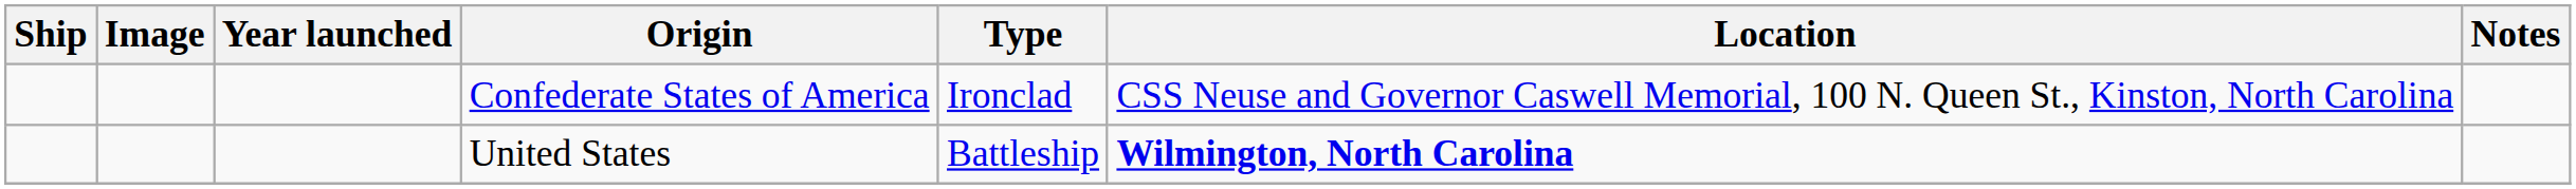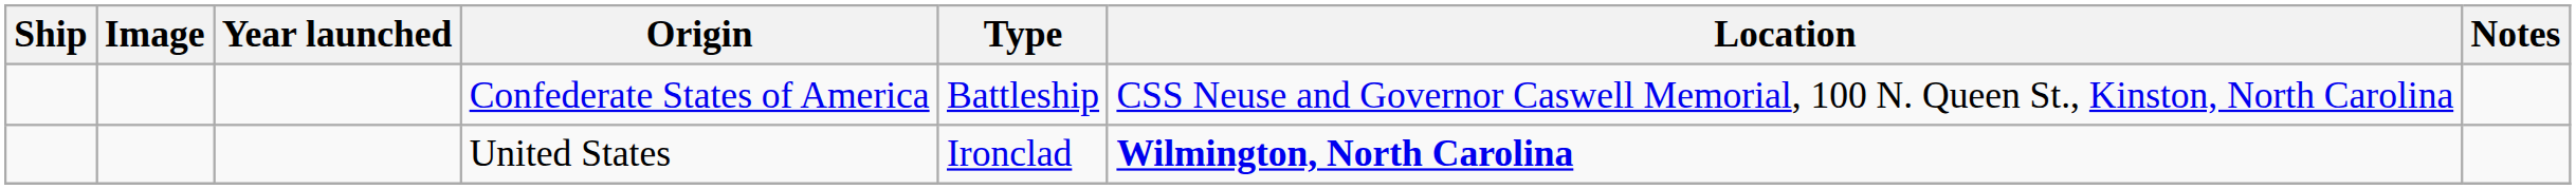Confederate States of America | Type: Ironclad -> Battleship
United States | Type: Battleship -> Ironclad
